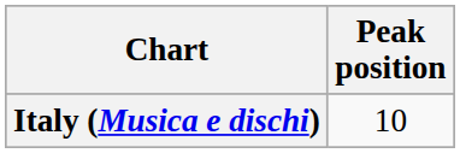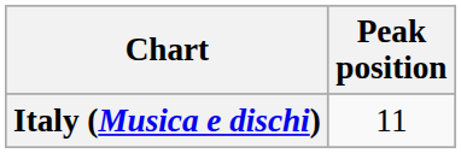Italy (Musica e dischi) | Peak position: 10 -> 11
